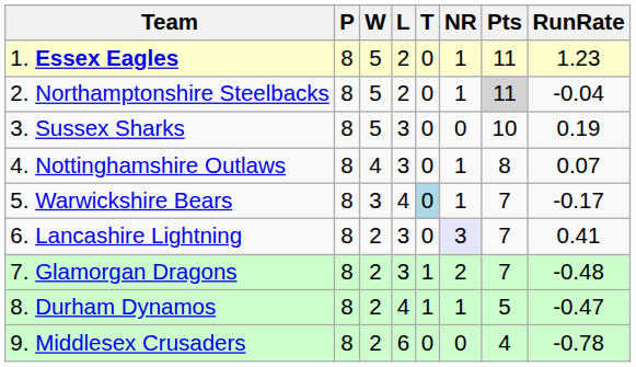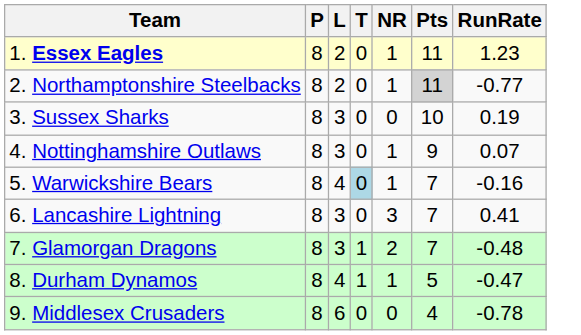- column: W | 5 | 5 | 5 | 4 | 3 | 2 | 2 | 2 | 2
2. Northamptonshire Steelbacks | RunRate: -0.04 -> -0.77
4. Nottinghamshire Outlaws | Pts: 8 -> 9
5. Warwickshire Bears | RunRate: -0.17 -> -0.16
6. Lancashire Lightning | NR: lavender background -> no background
